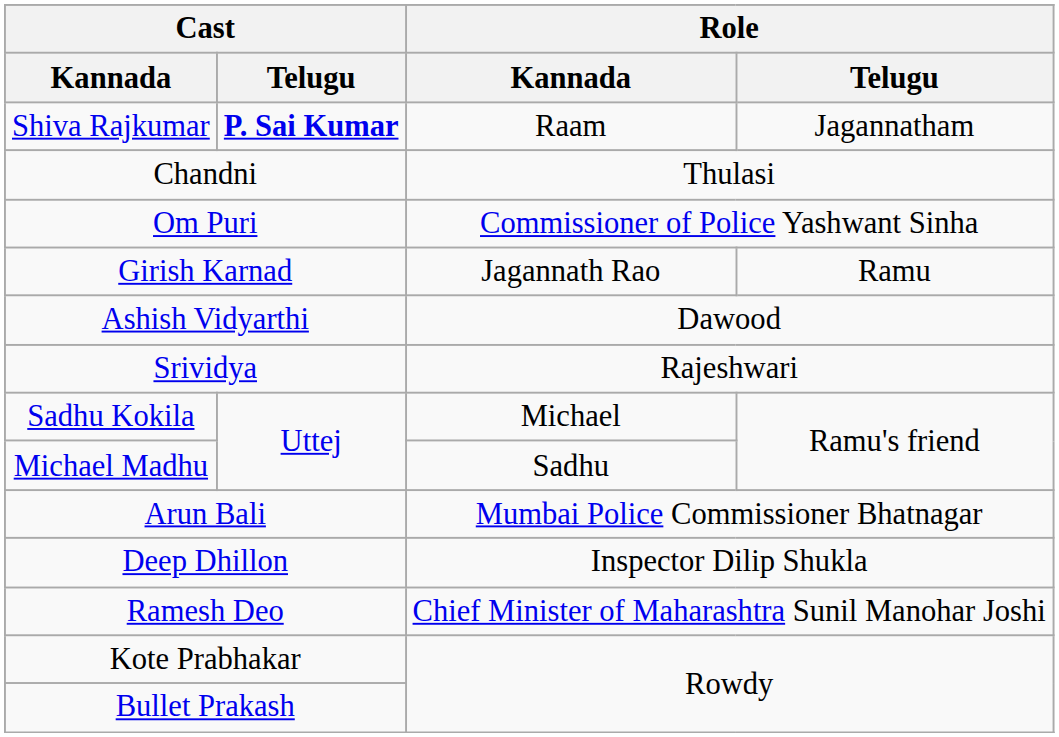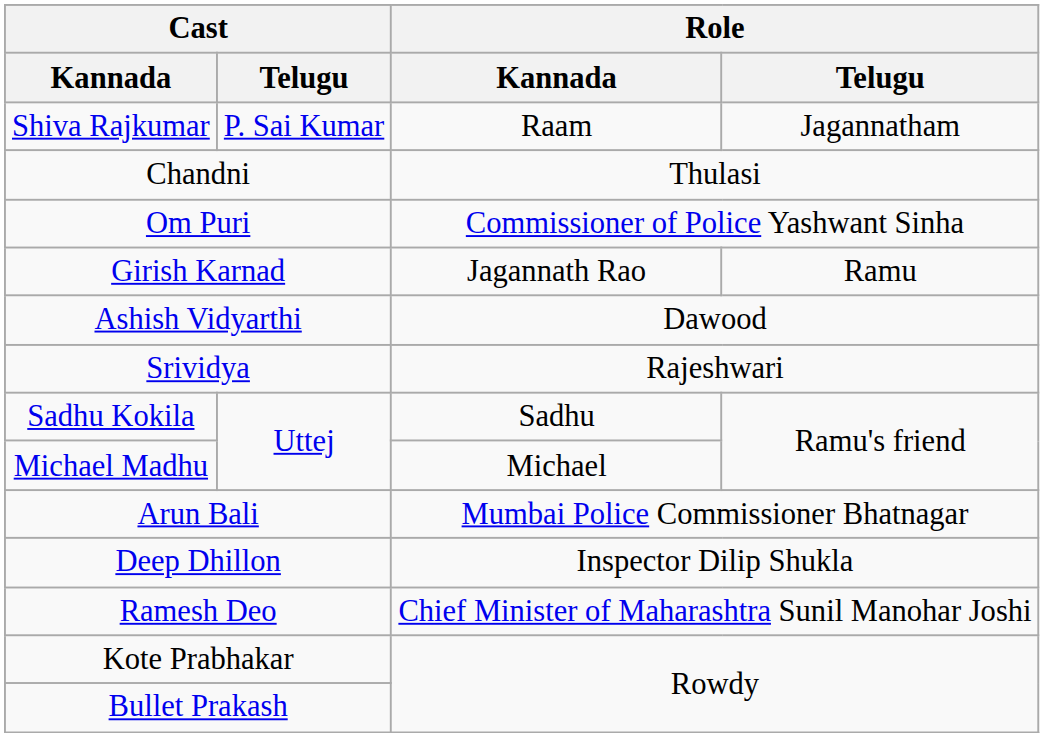Shiva Rajkumar | Cast / Telugu: bold -> normal
Sadhu Kokila | Role / Kannada: Michael -> Sadhu
Michael Madhu | Role / Kannada: Sadhu -> Michael
